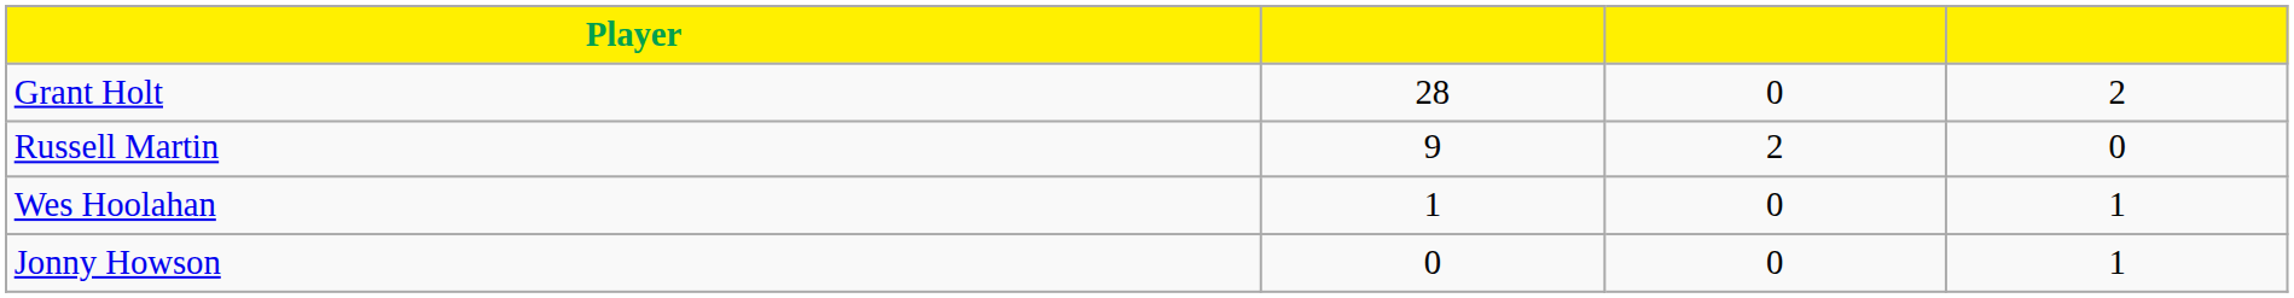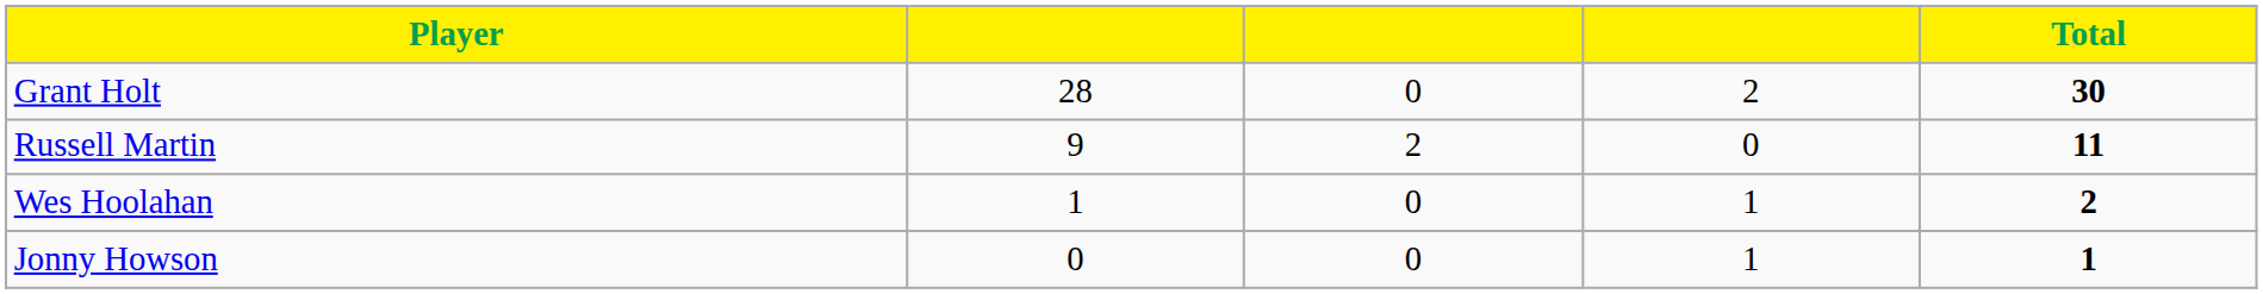+ column: Total | 30 | 11 | 2 | 1
